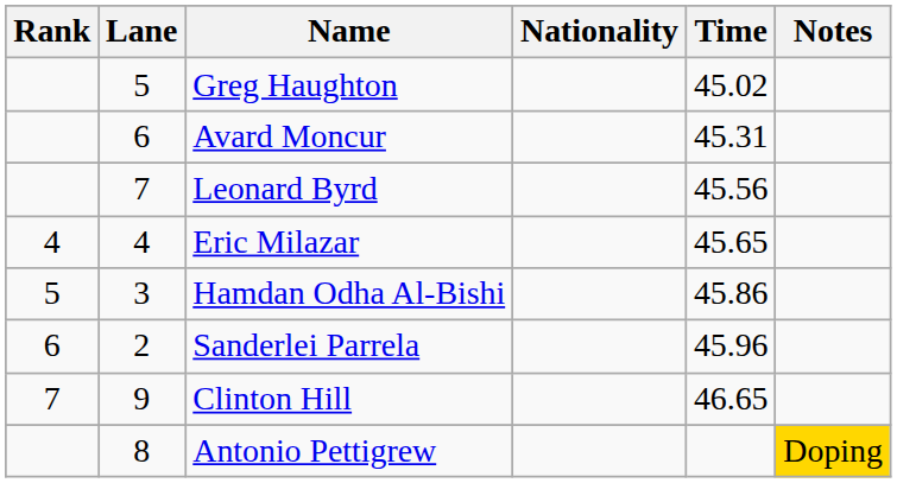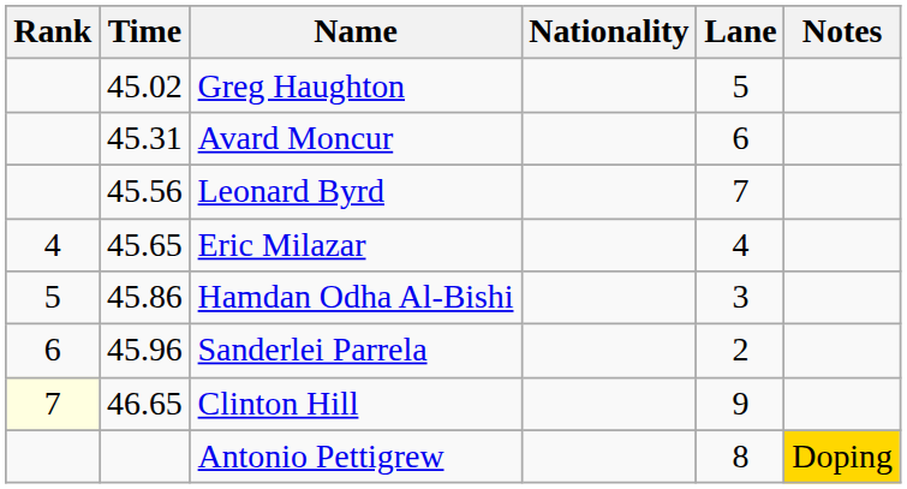columns swapped: Lane <-> Time
Clinton Hill | Rank: no background -> lightyellow background
